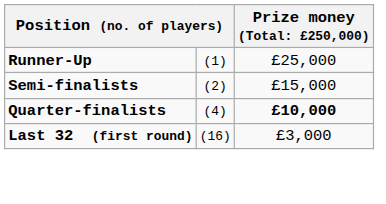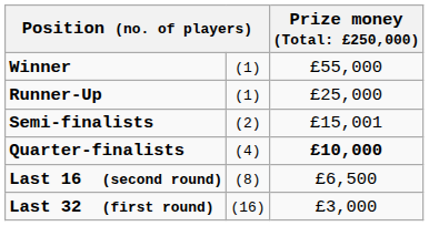+ row: Winner | (1) | £55,000
Semi-finalists | column 3: £15,000 -> £15,001
+ row: Last 16 (second round) | (8) | £6,500
